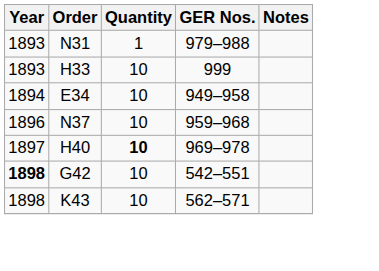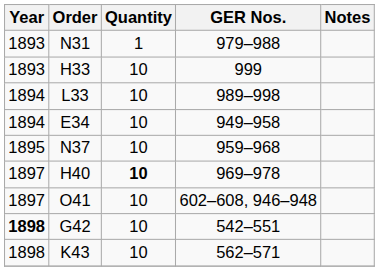+ row: 1894 | L33 | 10 | 989–998
N37 | Year: 1896 -> 1895
+ row: 1897 | O41 | 10 | 602–608, 946–948
